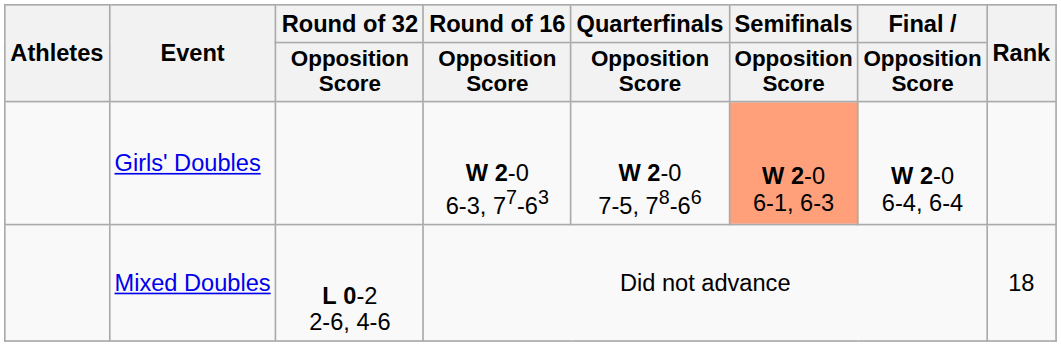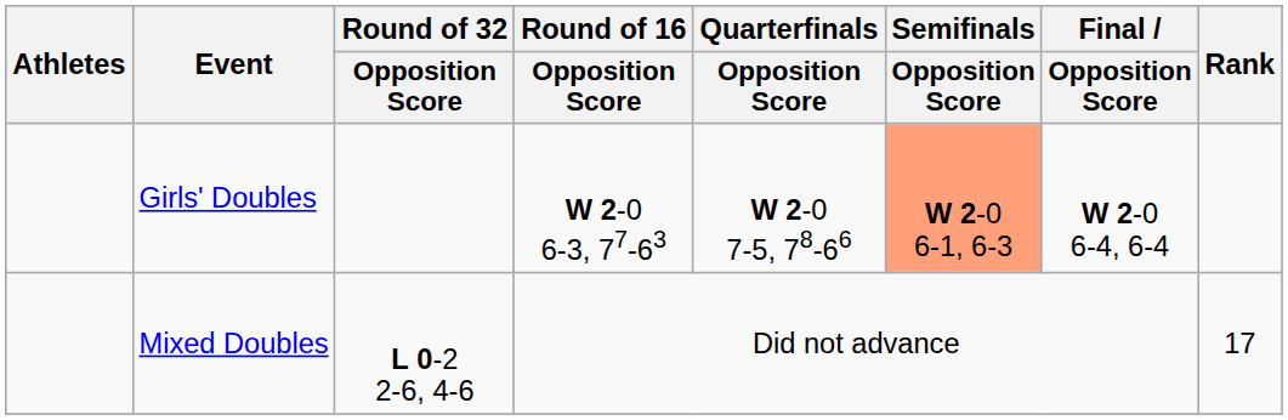Mixed Doubles | Rank: 18 -> 17
